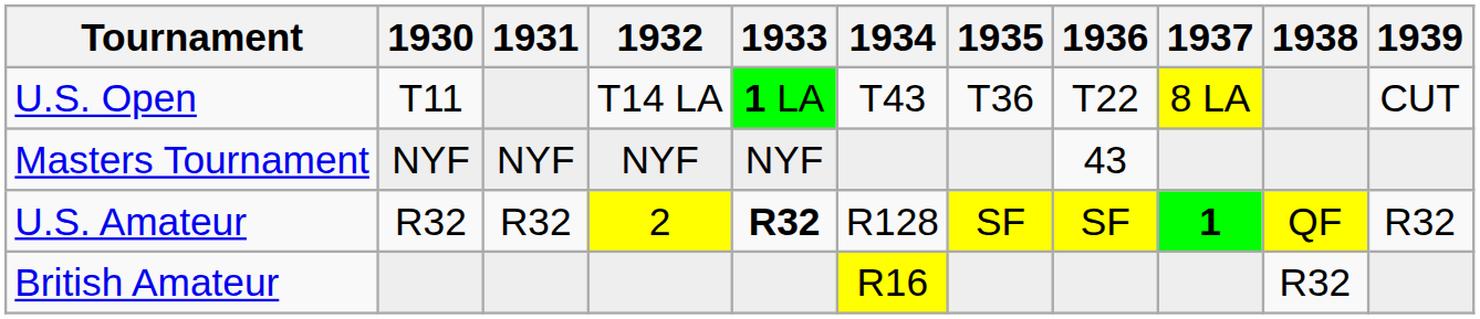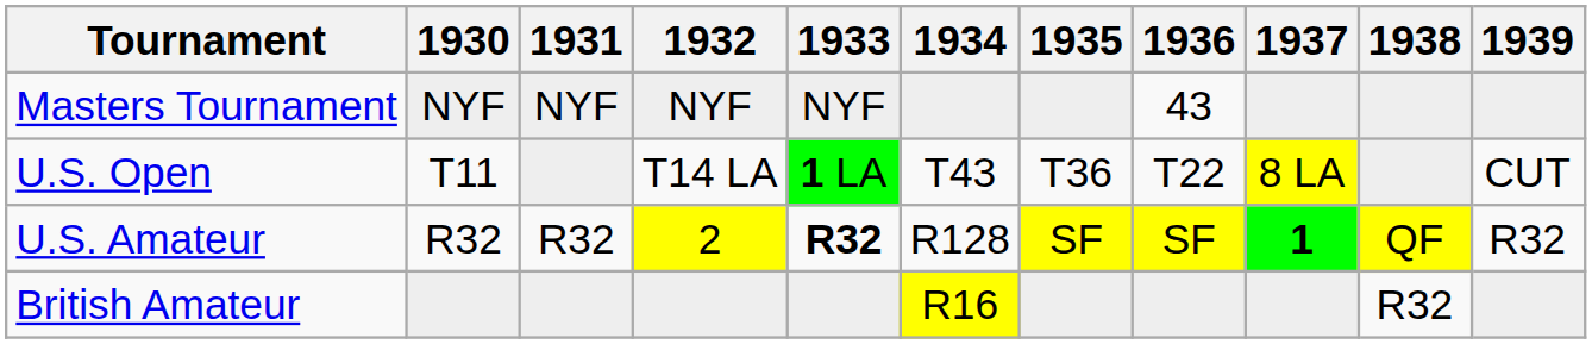rows swapped: Masters Tournament <-> U.S. Open
